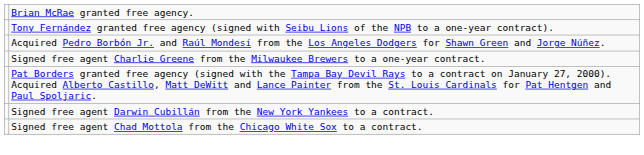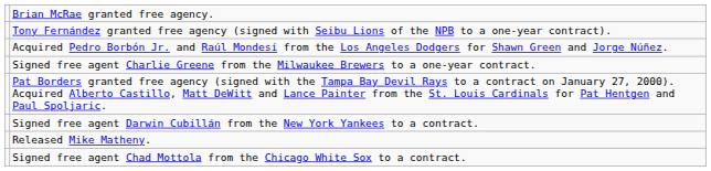+ row: Released Mike Matheny.
